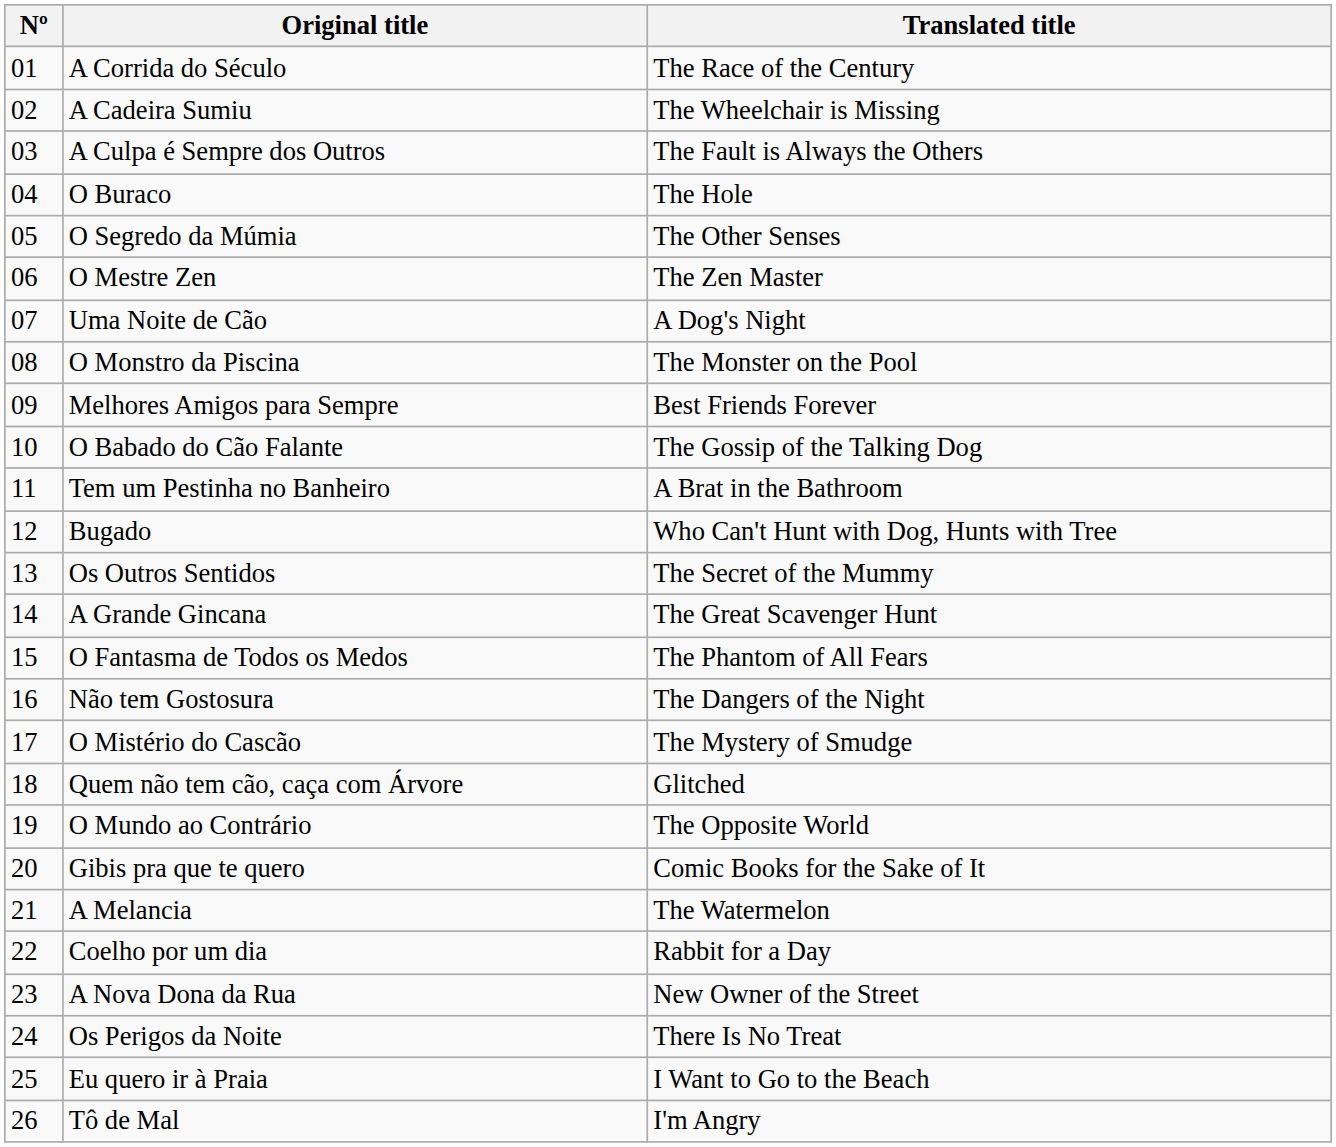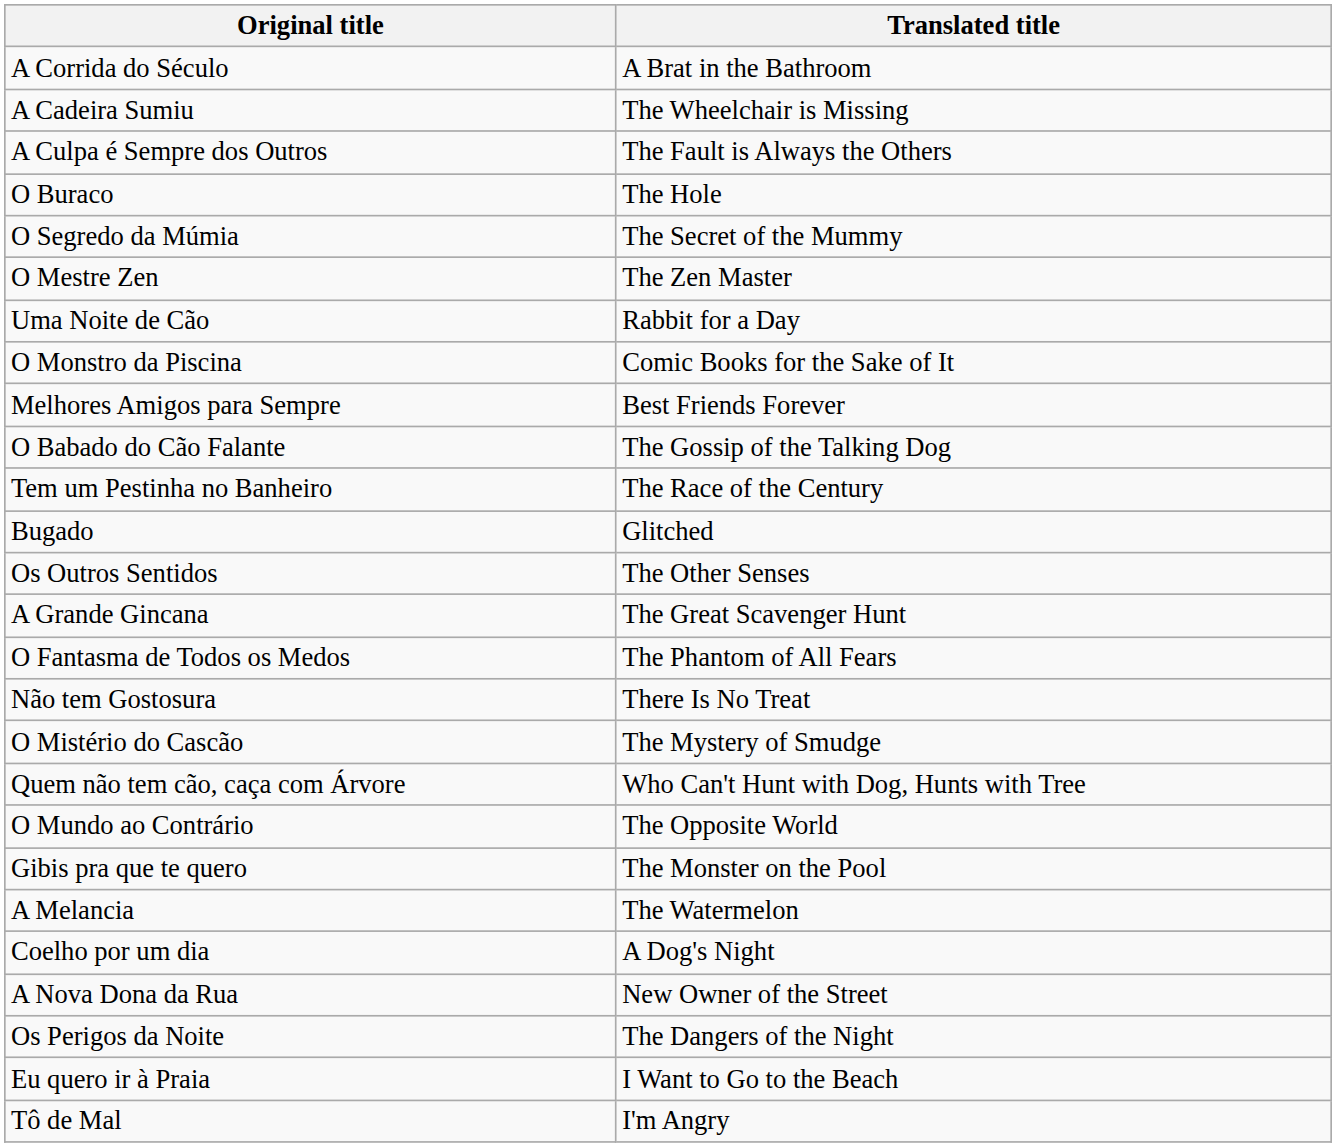- column: Nº | 01 | 02 | 03 | 04 | 05 | 06 | 07 | 08 | 09 | 10 | 11 | 12 | 13 | 14 | 15 | 16 | 17 | 18 | 19 | 20 | 21 | 22 | 23 | 24 | 25 | 26
A Corrida do Século | Translated title: The Race of the Century -> A Brat in the Bathroom
O Segredo da Múmia | Translated title: The Other Senses -> The Secret of the Mummy
Uma Noite de Cão | Translated title: A Dog's Night -> Rabbit for a Day
O Monstro da Piscina | Translated title: The Monster on the Pool -> Comic Books for the Sake of It
Tem um Pestinha no Banheiro | Translated title: A Brat in the Bathroom -> The Race of the Century
Bugado | Translated title: Who Can't Hunt with Dog, Hunts with Tree -> Glitched
Os Outros Sentidos | Translated title: The Secret of the Mummy -> The Other Senses
Não tem Gostosura | Translated title: The Dangers of the Night -> There Is No Treat
Quem não tem cão, caça com Árvore | Translated title: Glitched -> Who Can't Hunt with Dog, Hunts with Tree
Gibis pra que te quero | Translated title: Comic Books for the Sake of It -> The Monster on the Pool
Coelho por um dia | Translated title: Rabbit for a Day -> A Dog's Night
Os Perigos da Noite | Translated title: There Is No Treat -> The Dangers of the Night
